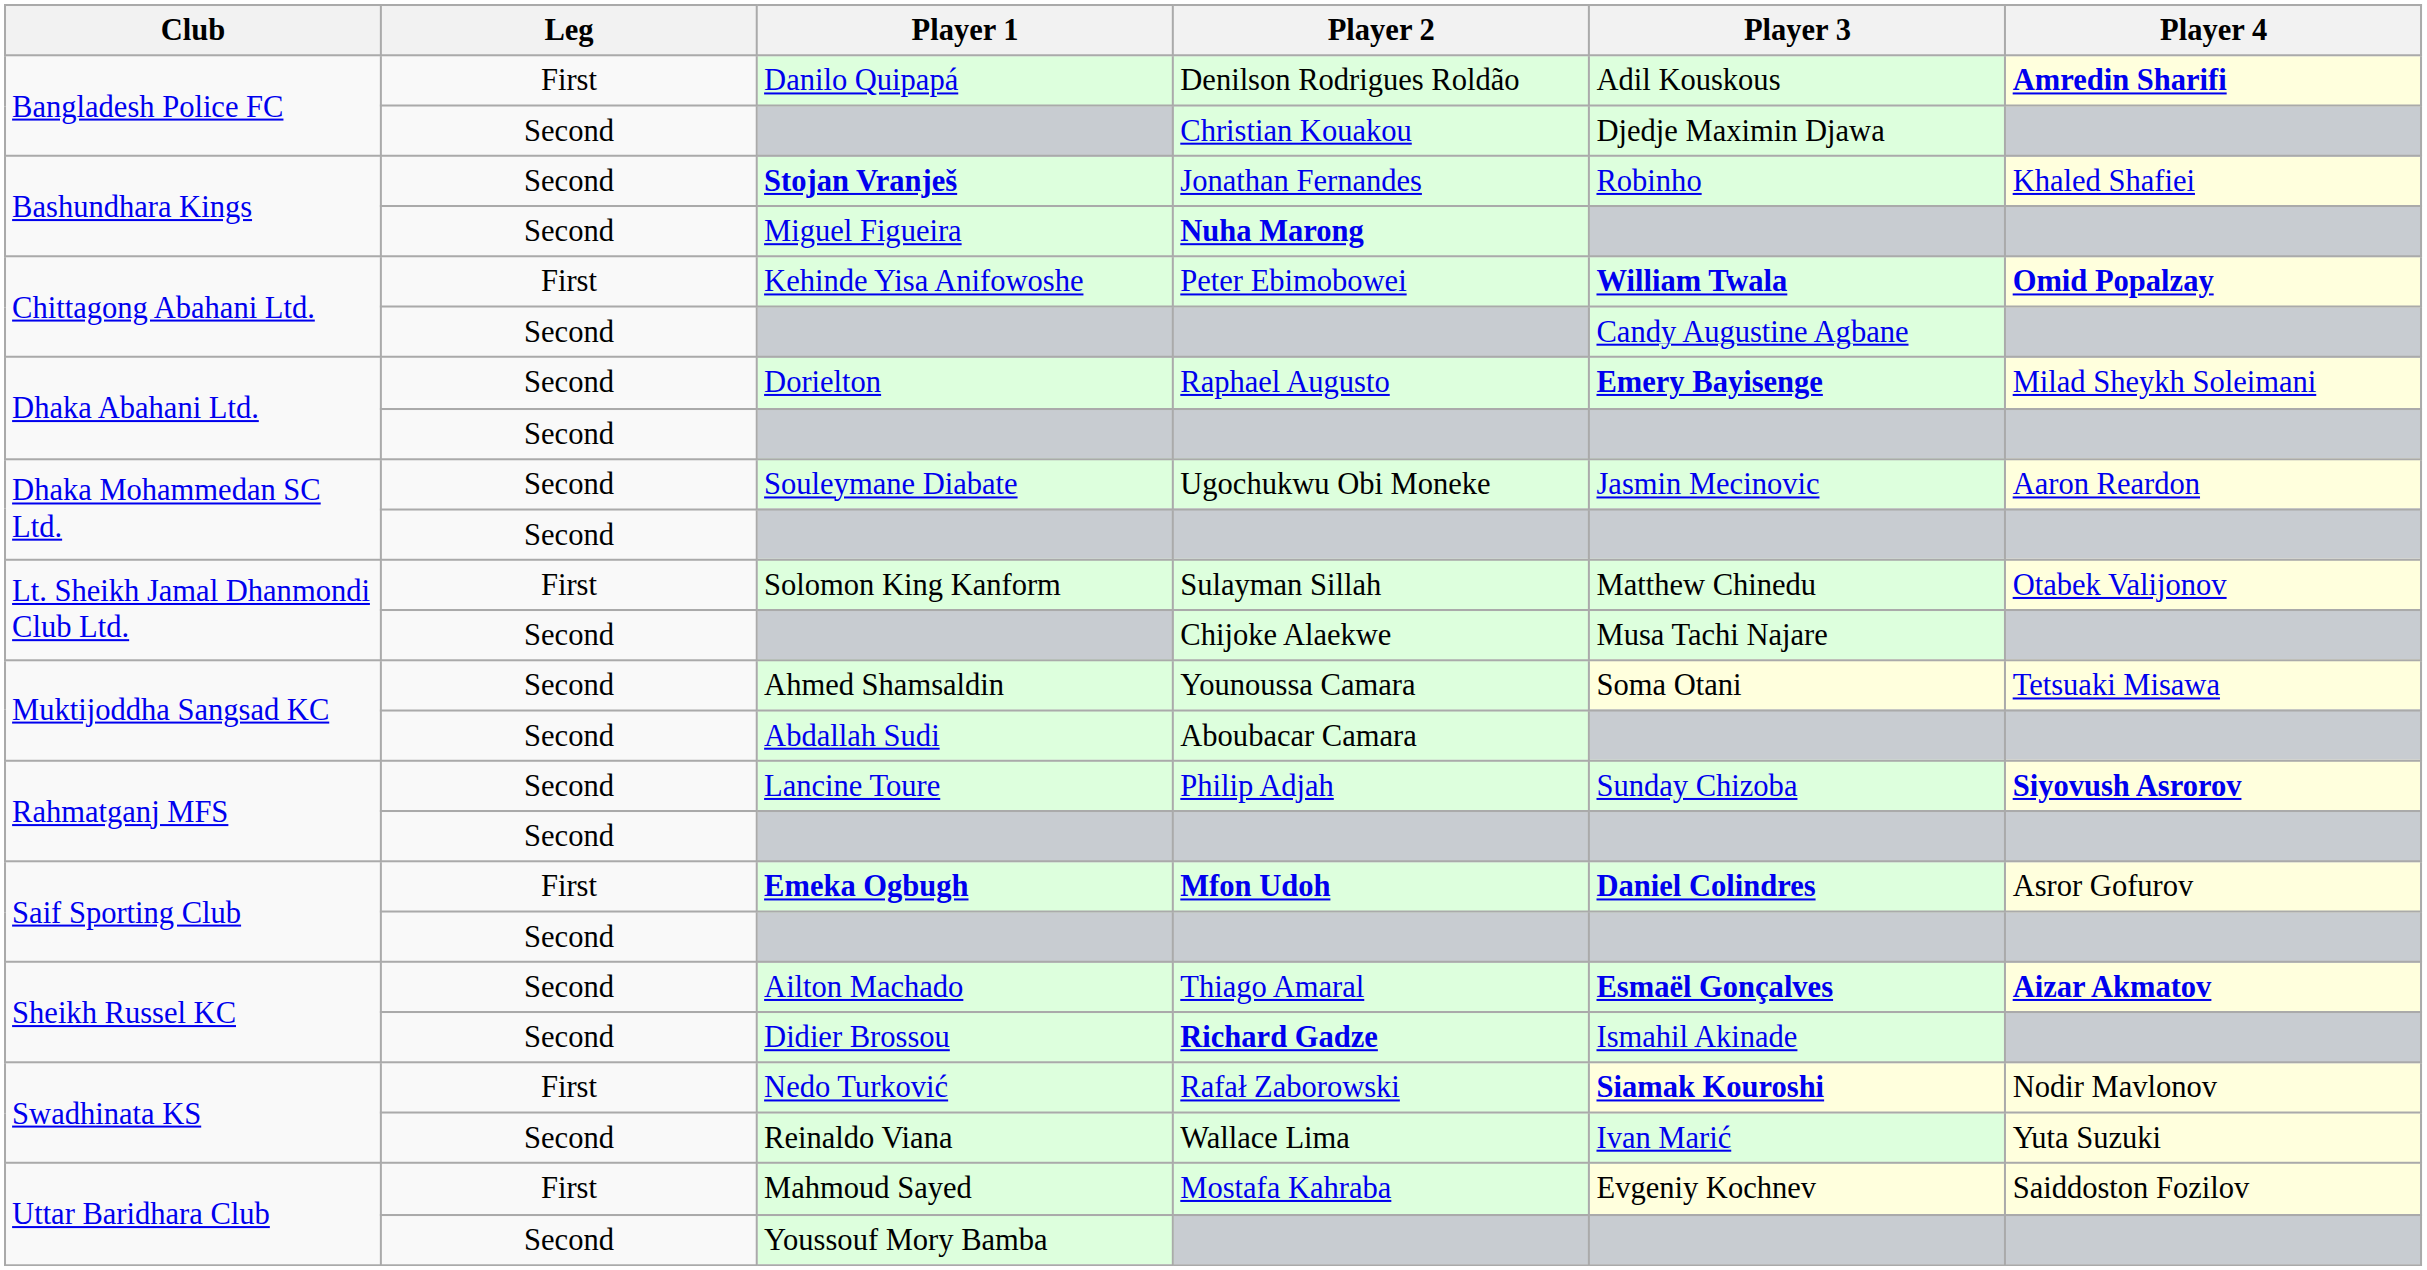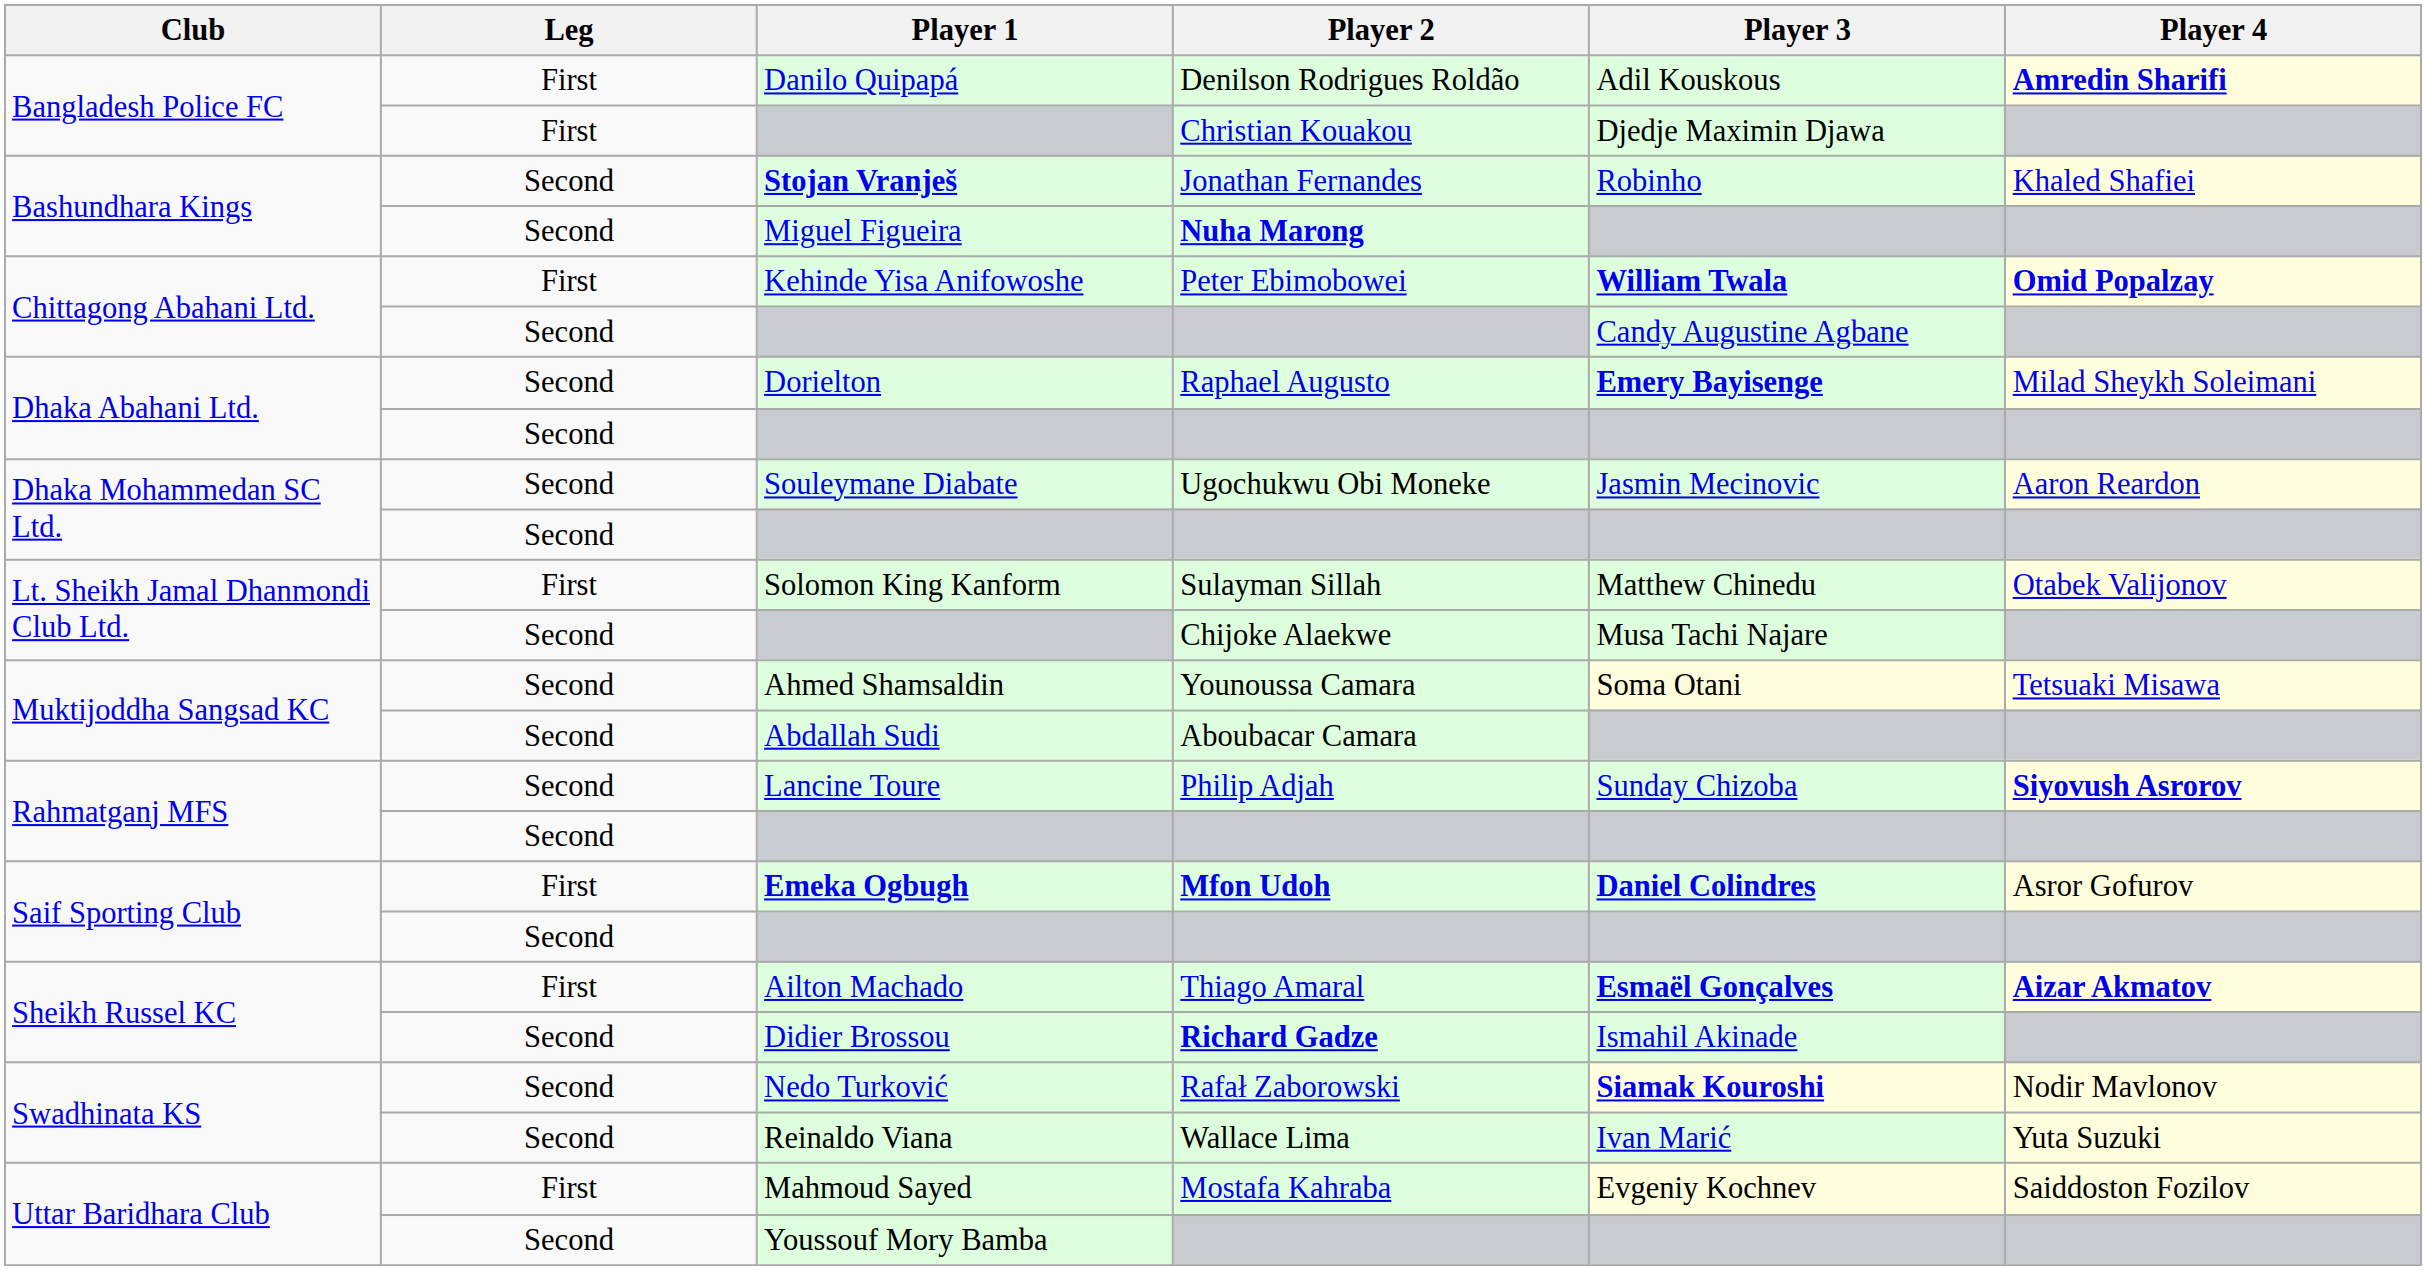Christian Kouakou | Leg: Second -> First
Thiago Amaral | Leg: Second -> First
Rafał Zaborowski | Leg: First -> Second
